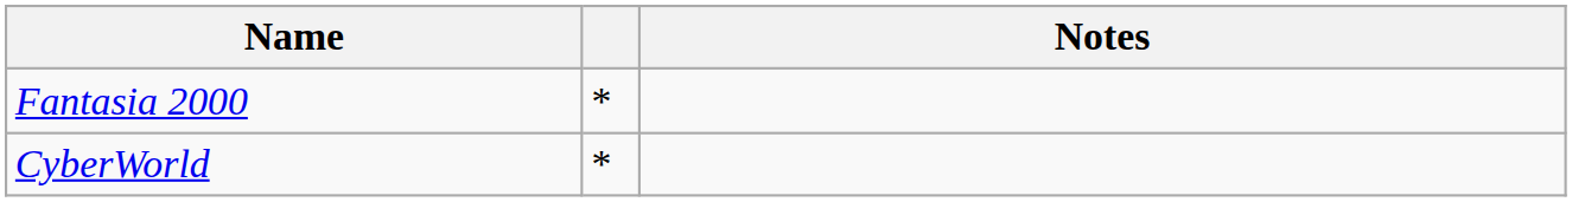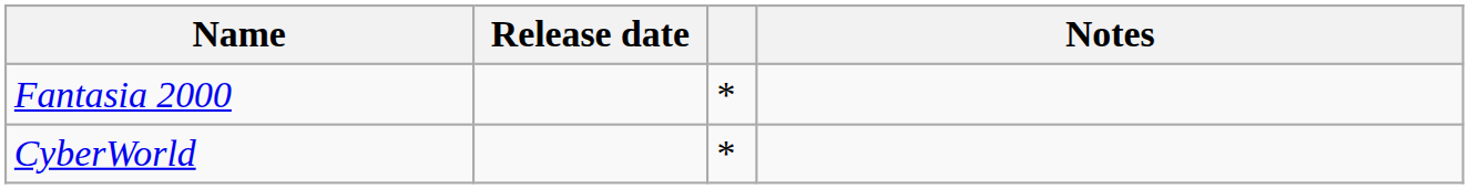+ column: Release date
